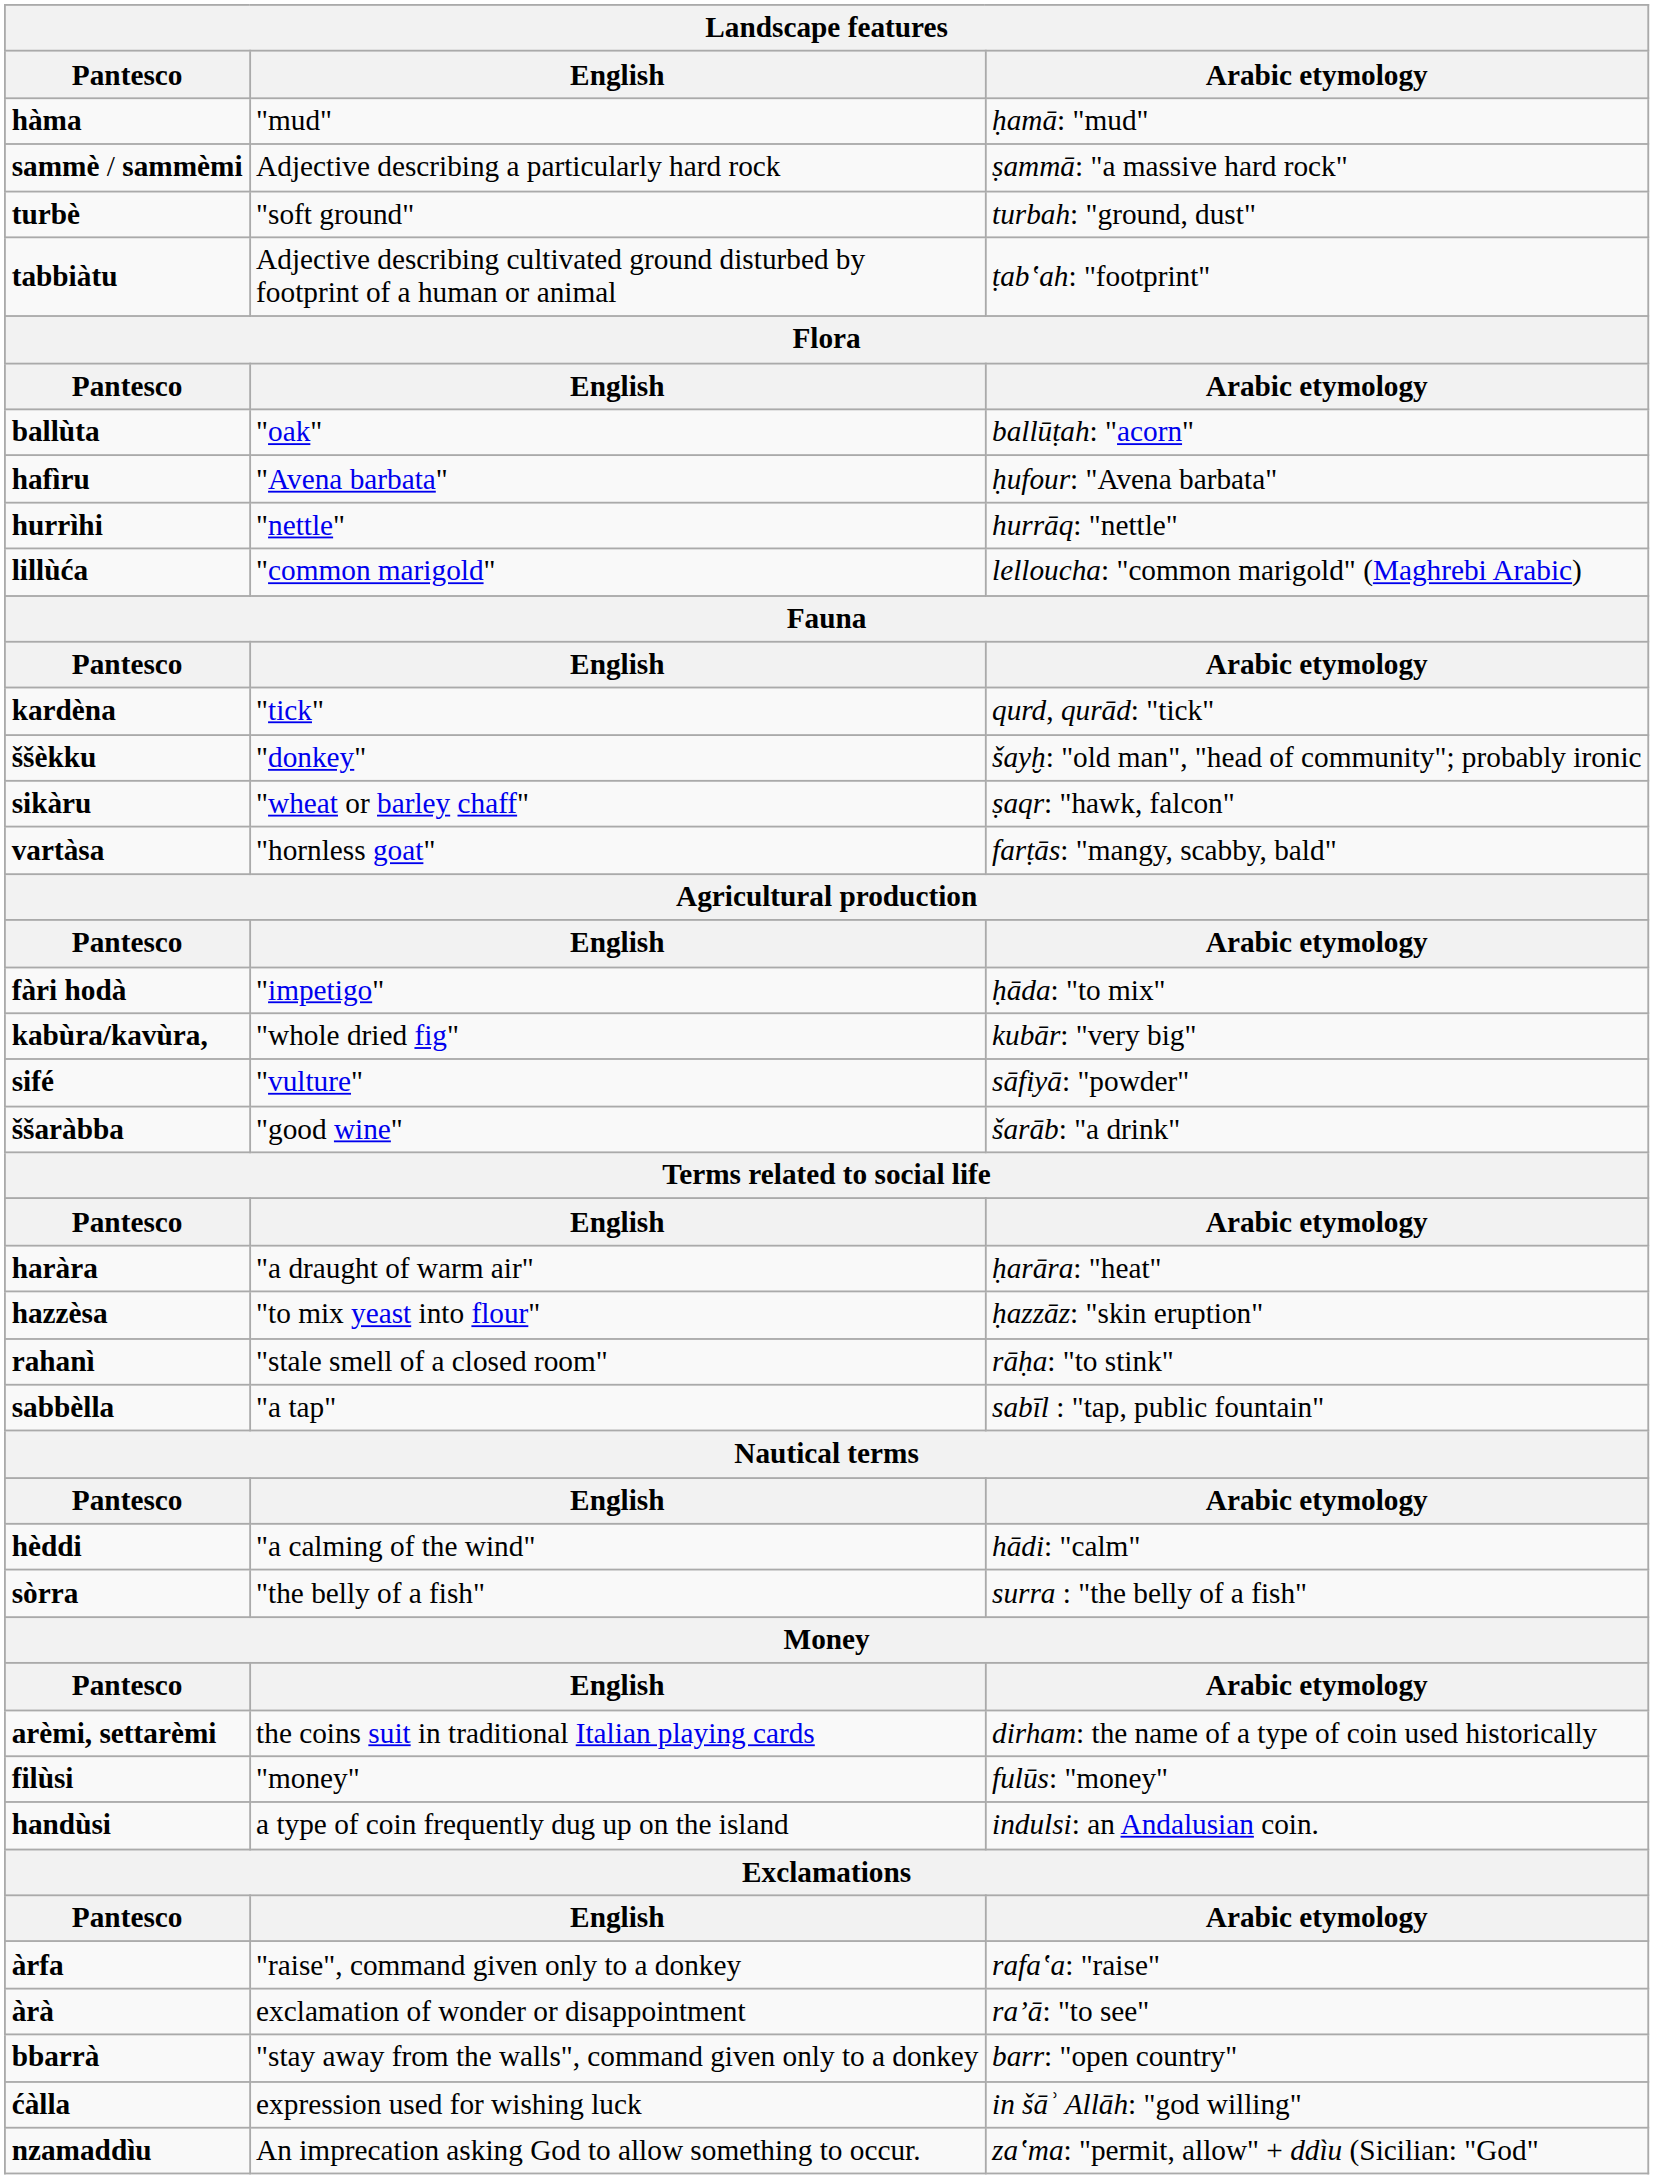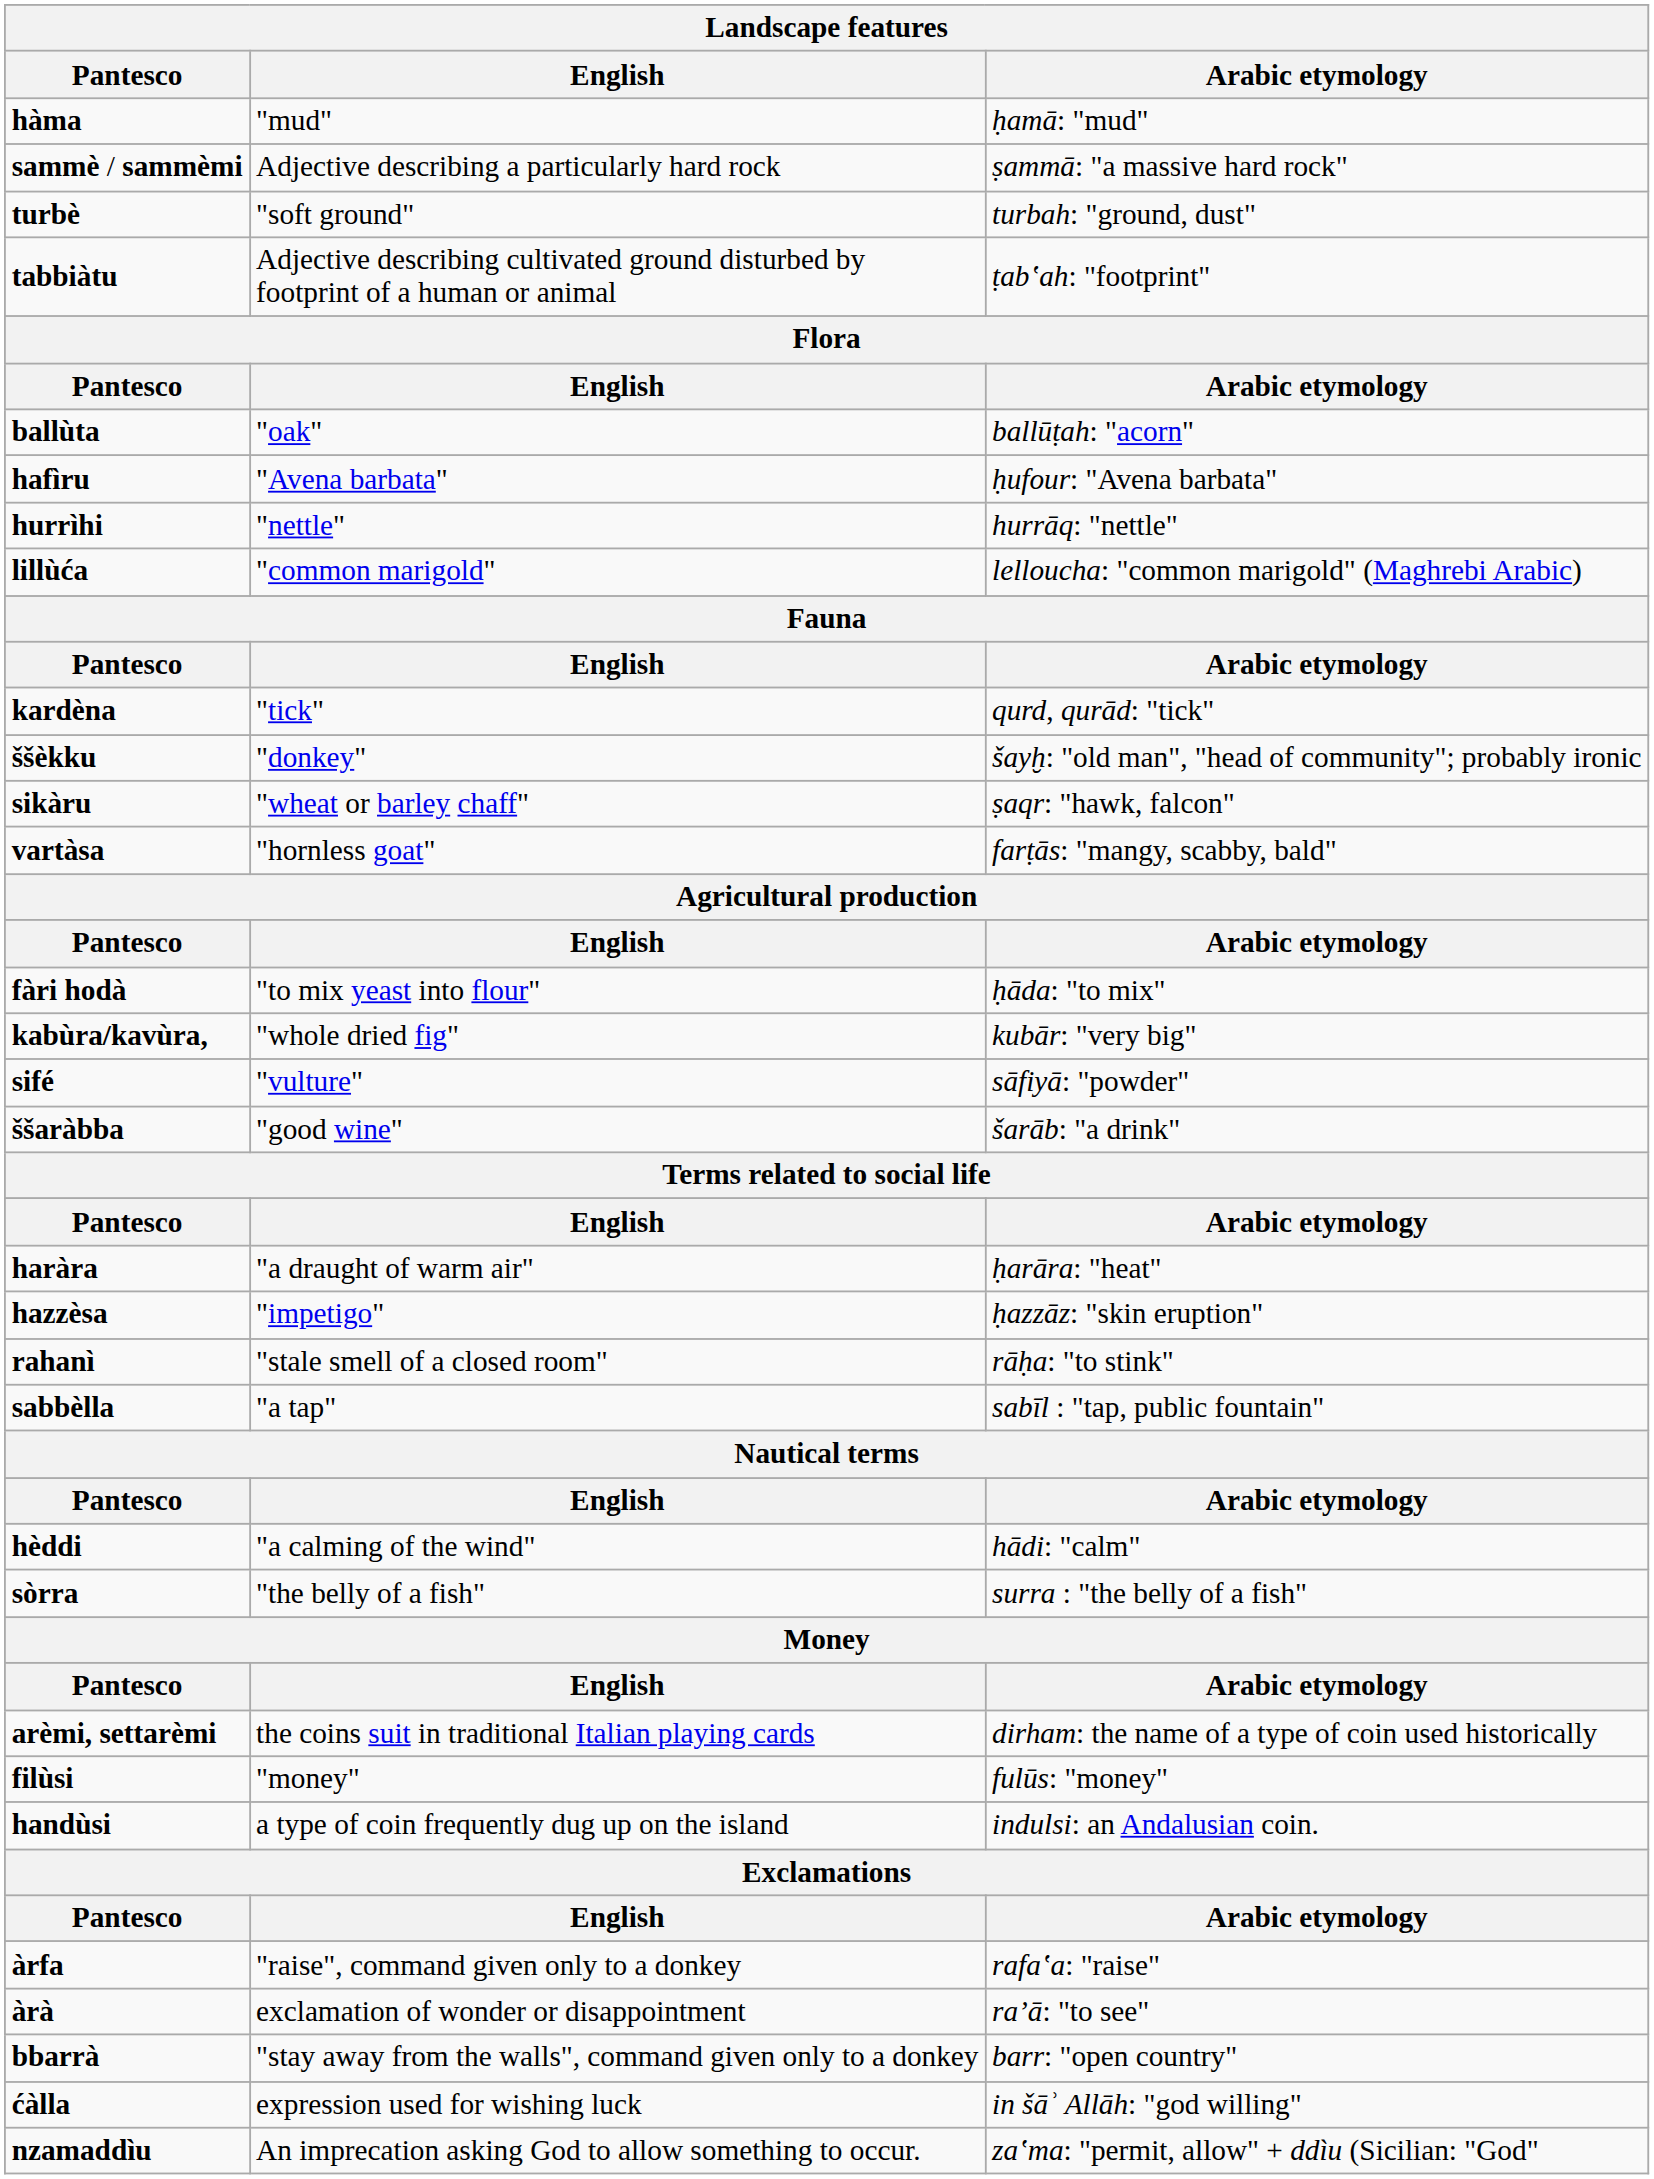fàri hodà | English: "impetigo" -> "to mix yeast into flour"
hazzèsa | English: "to mix yeast into flour" -> "impetigo"
